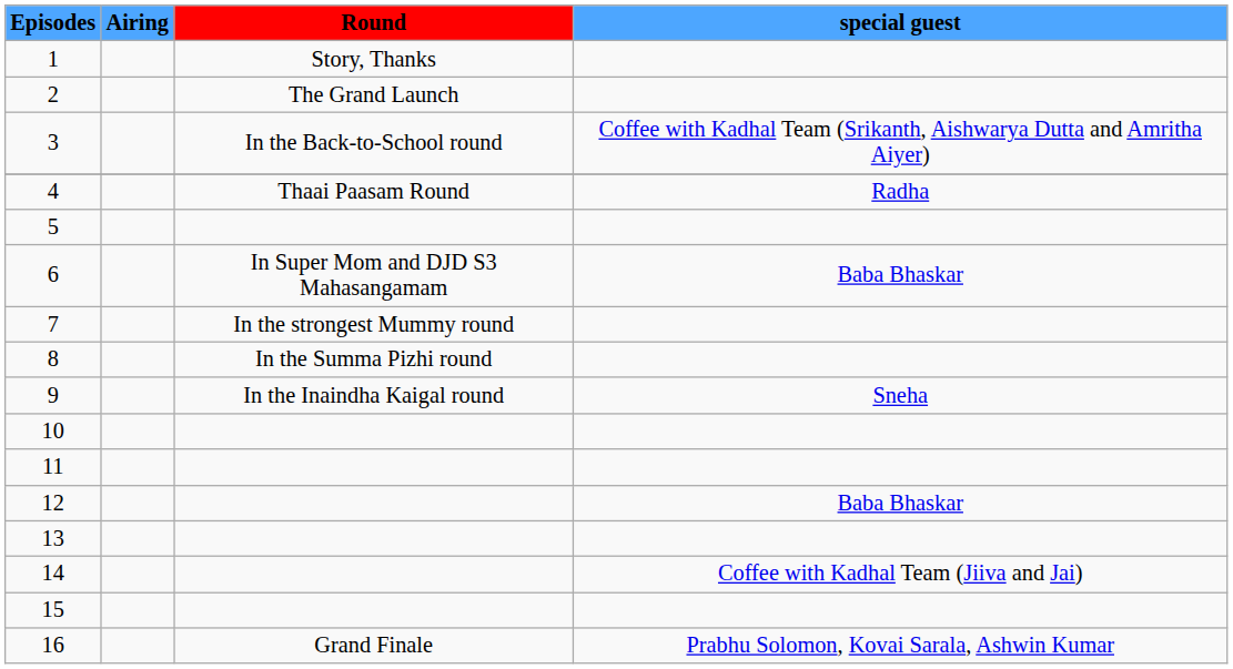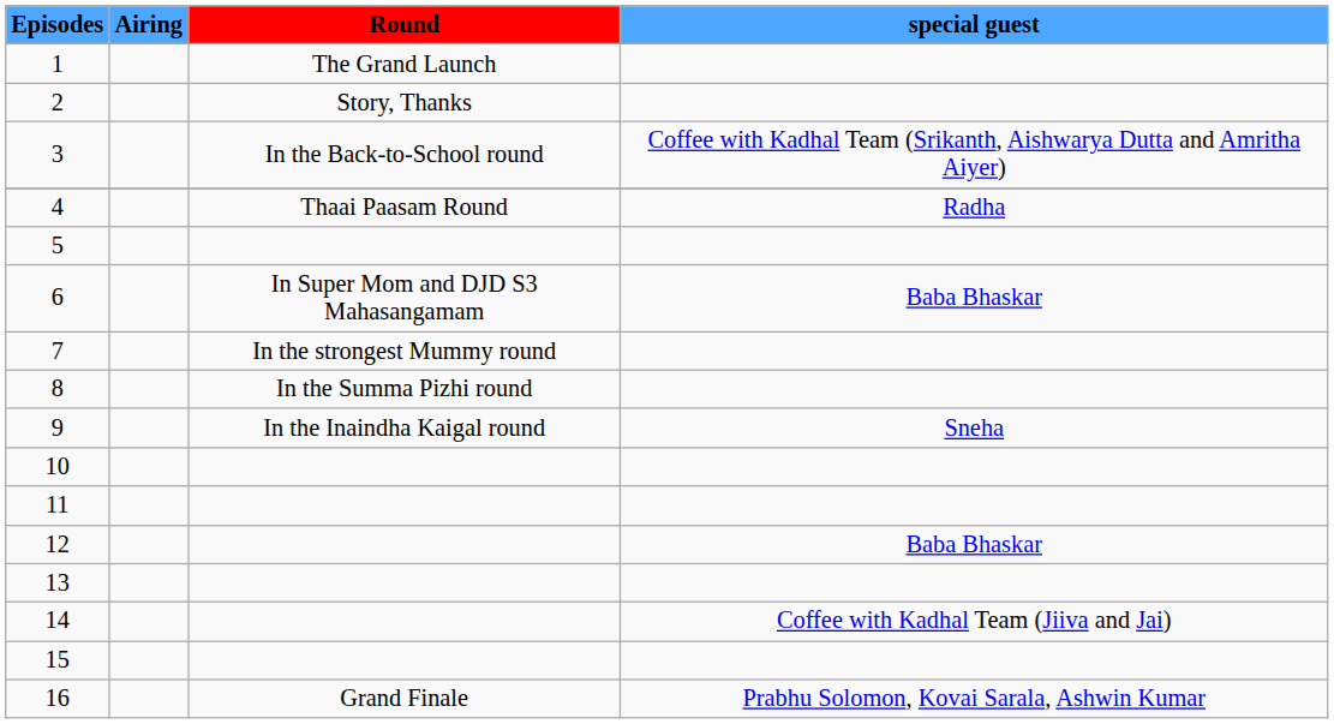1 | Round: Story, Thanks -> The Grand Launch
2 | Round: The Grand Launch -> Story, Thanks
